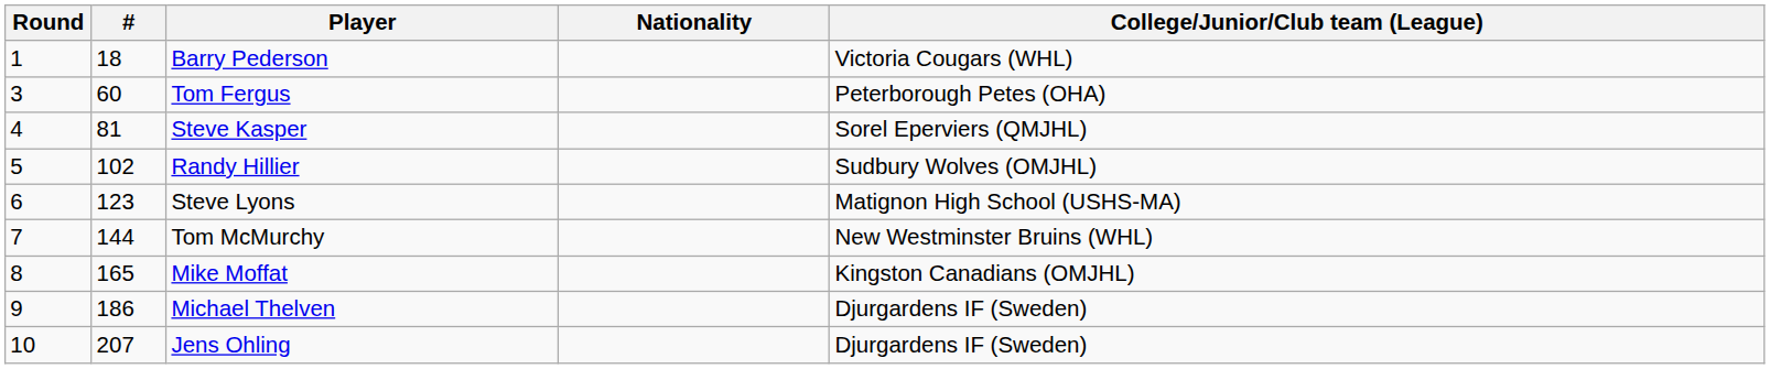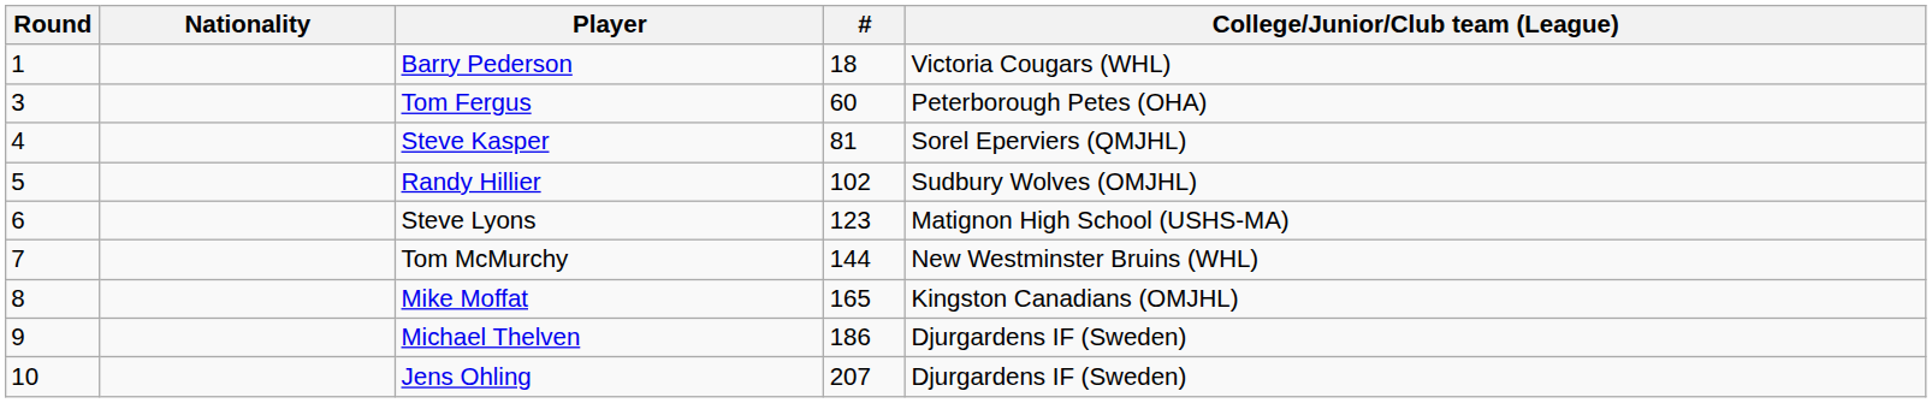columns swapped: # <-> Nationality
